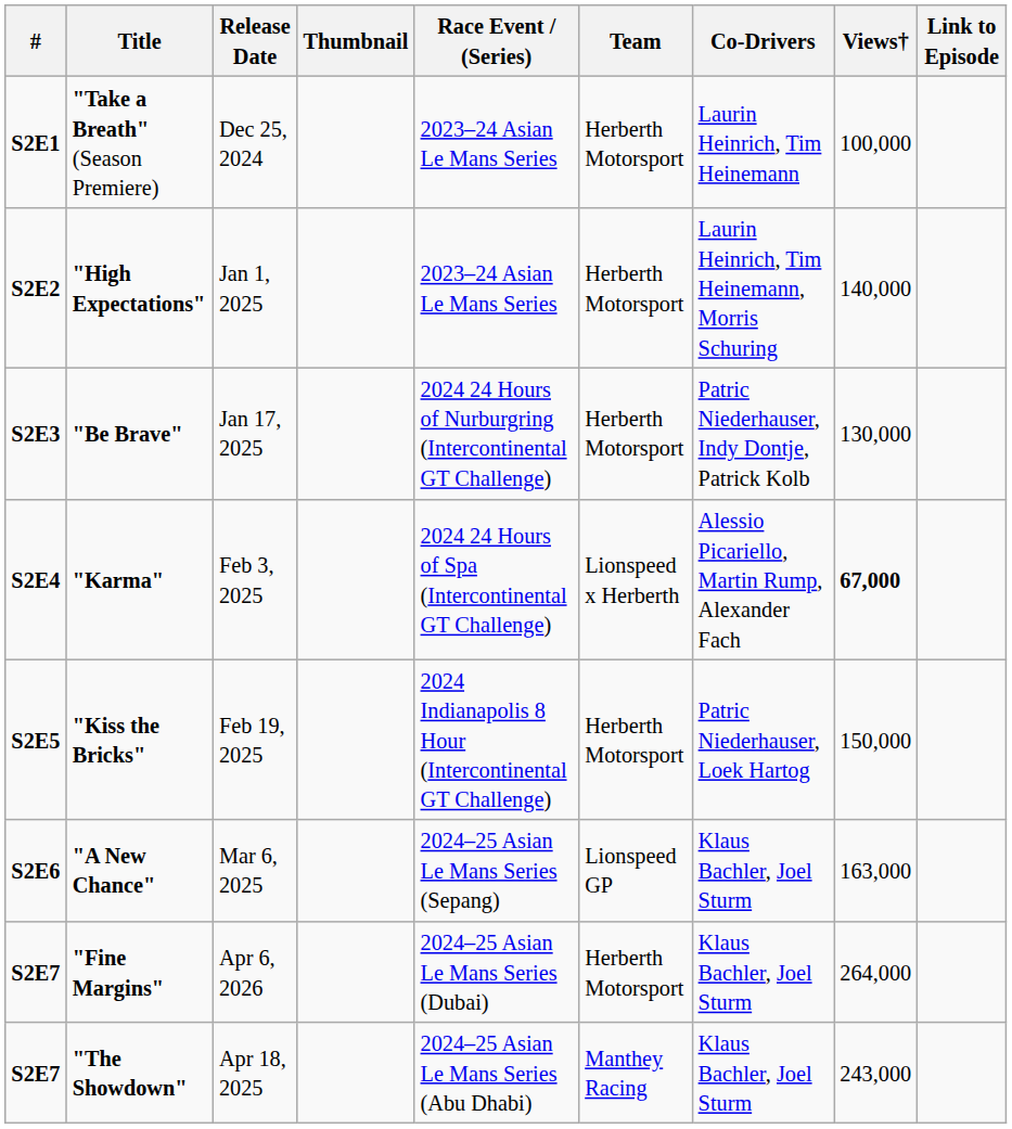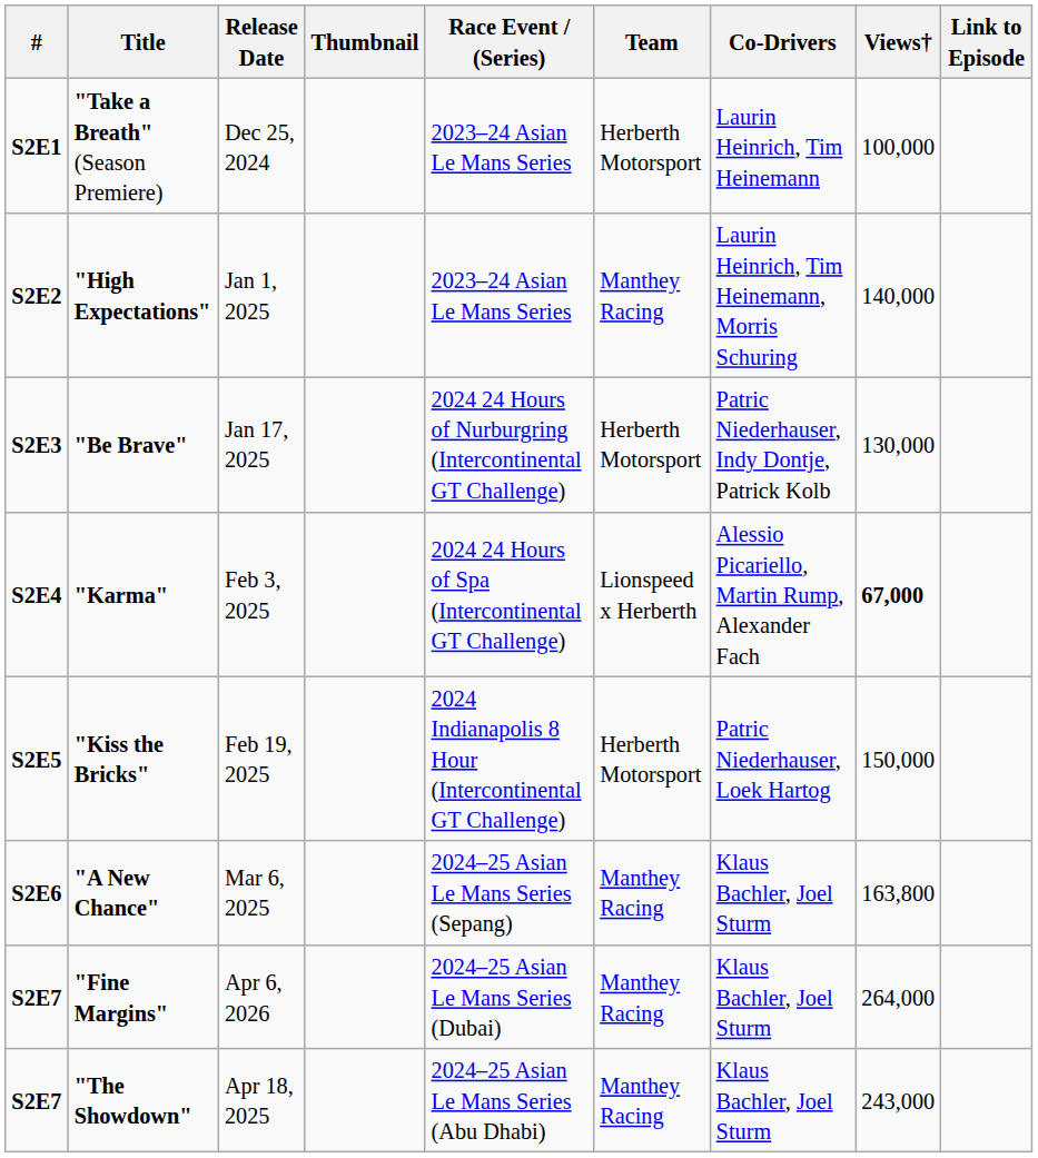"High Expectations" | Team: Herberth Motorsport -> Manthey Racing
"A New Chance" | Team: Lionspeed GP -> Manthey Racing
"A New Chance" | Views†: 163,000 -> 163,800
"Fine Margins" | Team: Herberth Motorsport -> Manthey Racing
